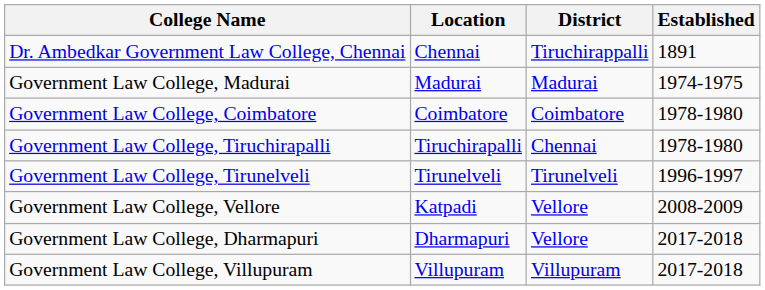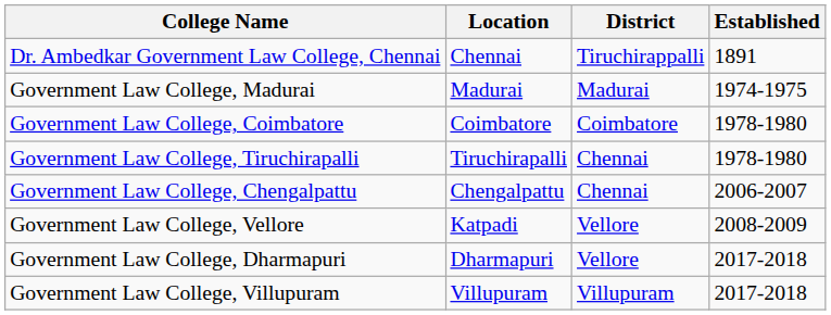- row: Government Law College, Tirunelveli | Tirunelveli | Tirunelveli | 1996-1997
+ row: Government Law College, Chengalpattu | Chengalpattu | Chennai | 2006-2007
